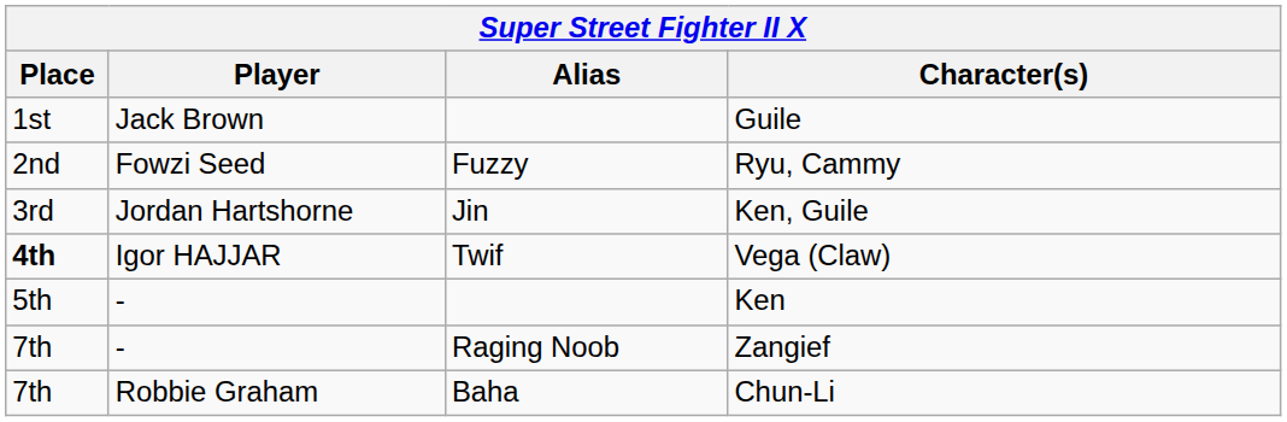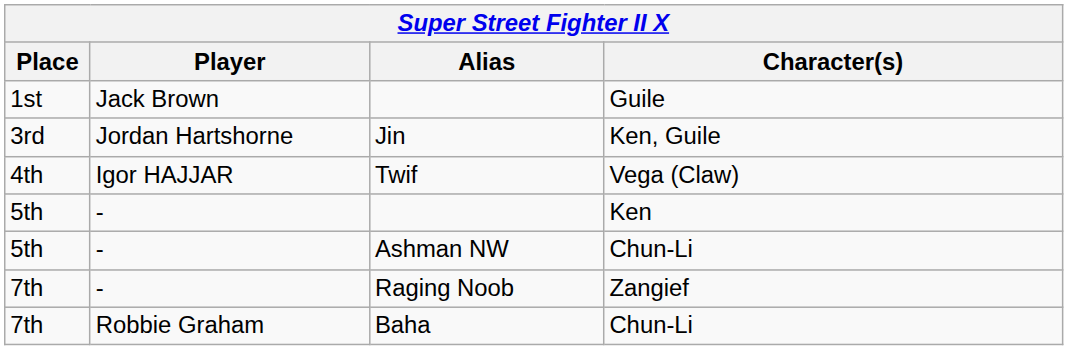- row: 2nd | Fowzi Seed | Fuzzy | Ryu, Cammy
Twif | Place: bold -> normal
+ row: 5th | - | Ashman NW | Chun-Li
